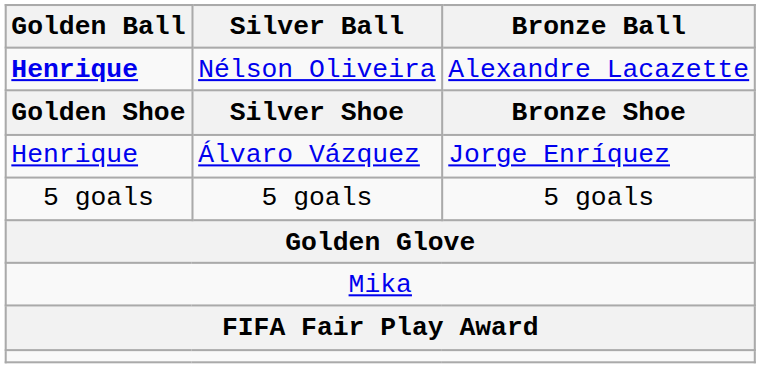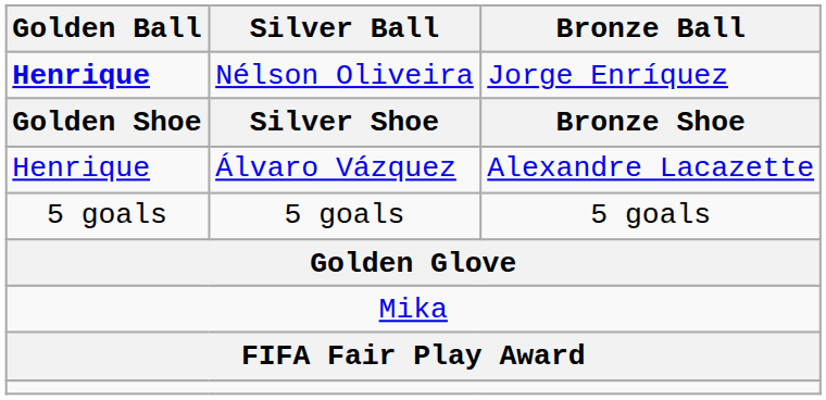Nélson Oliveira | Bronze Ball: Alexandre Lacazette -> Jorge Enríquez
Álvaro Vázquez | Bronze Ball: Jorge Enríquez -> Alexandre Lacazette
